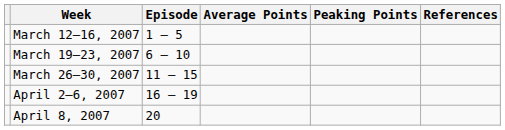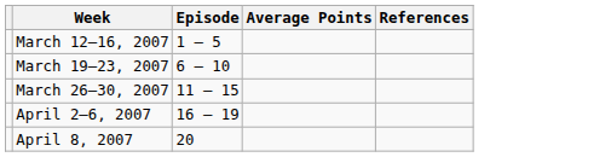- column: Peaking Points
